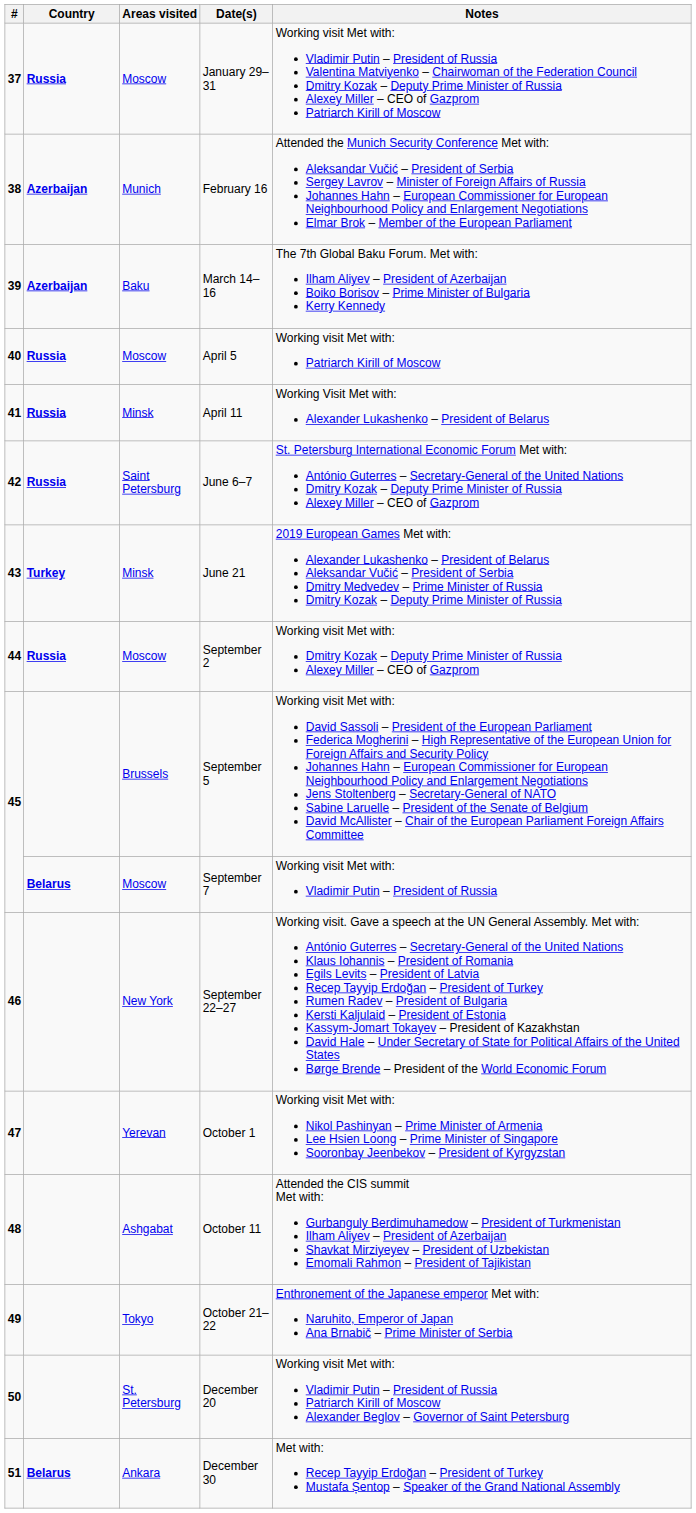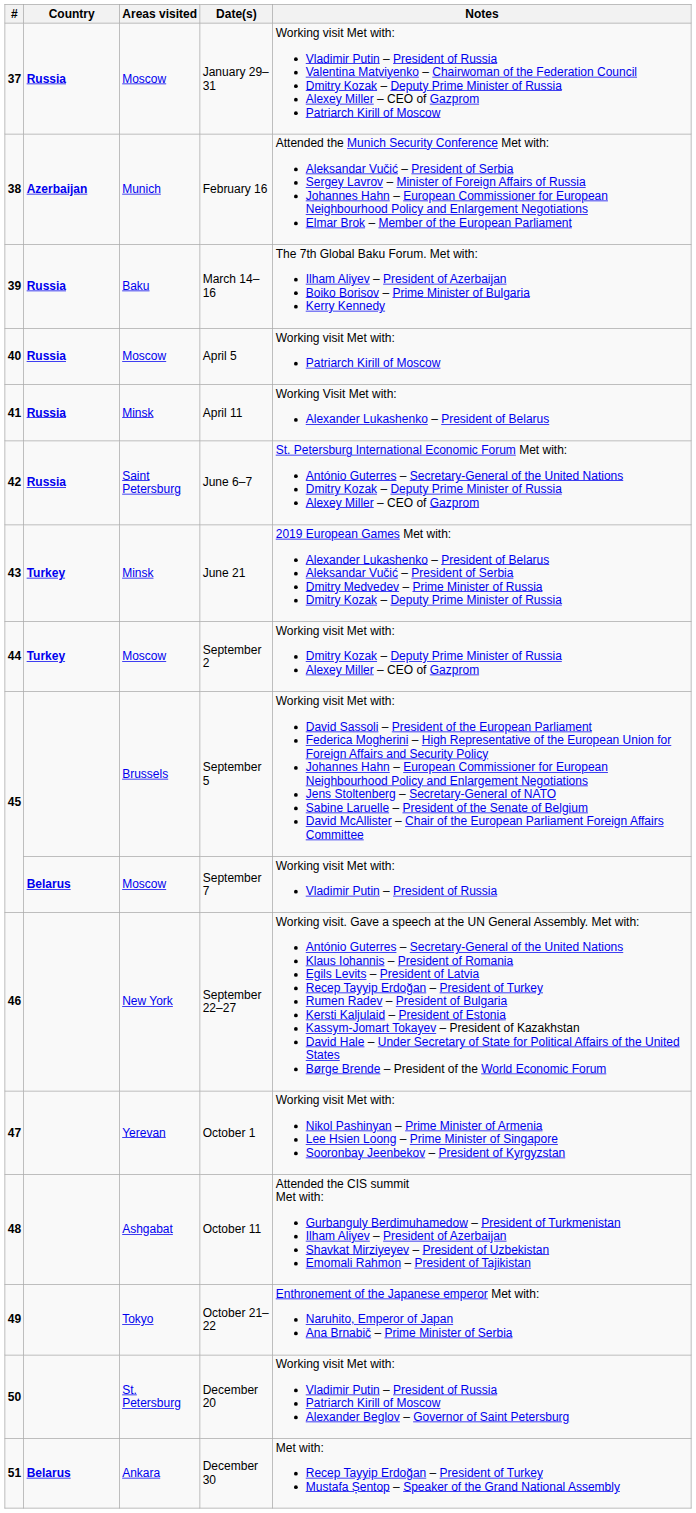March 14–16 | Country: Azerbaijan -> Russia
September 2 | Country: Russia -> Turkey
